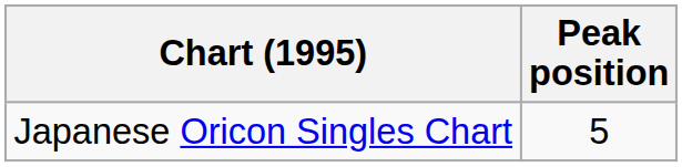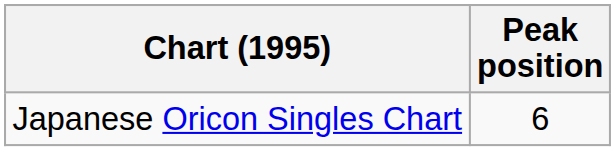Japanese Oricon Singles Chart | Peak position: 5 -> 6
